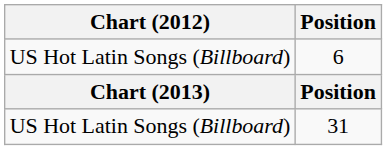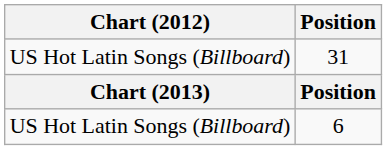rows swapped: 31 <-> 6
